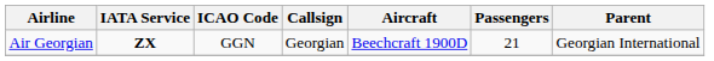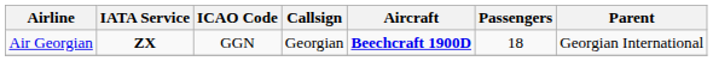Air Georgian | Aircraft: normal -> bold
Air Georgian | Passengers: 21 -> 18
